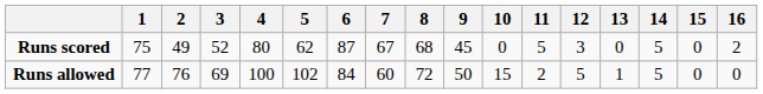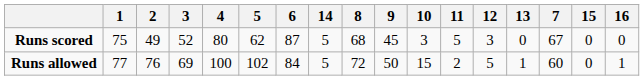columns swapped: 7 <-> 14
Runs scored | 10: 0 -> 3
Runs scored | 16: 2 -> 0
Runs allowed | 16: 0 -> 1
